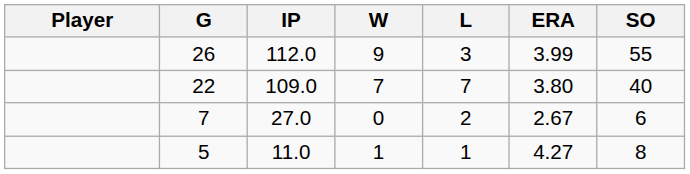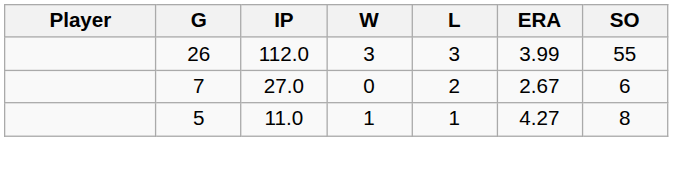26 | W: 9 -> 3
- row: 22 | 109.0 | 7 | 7 | 3.80 | 40
